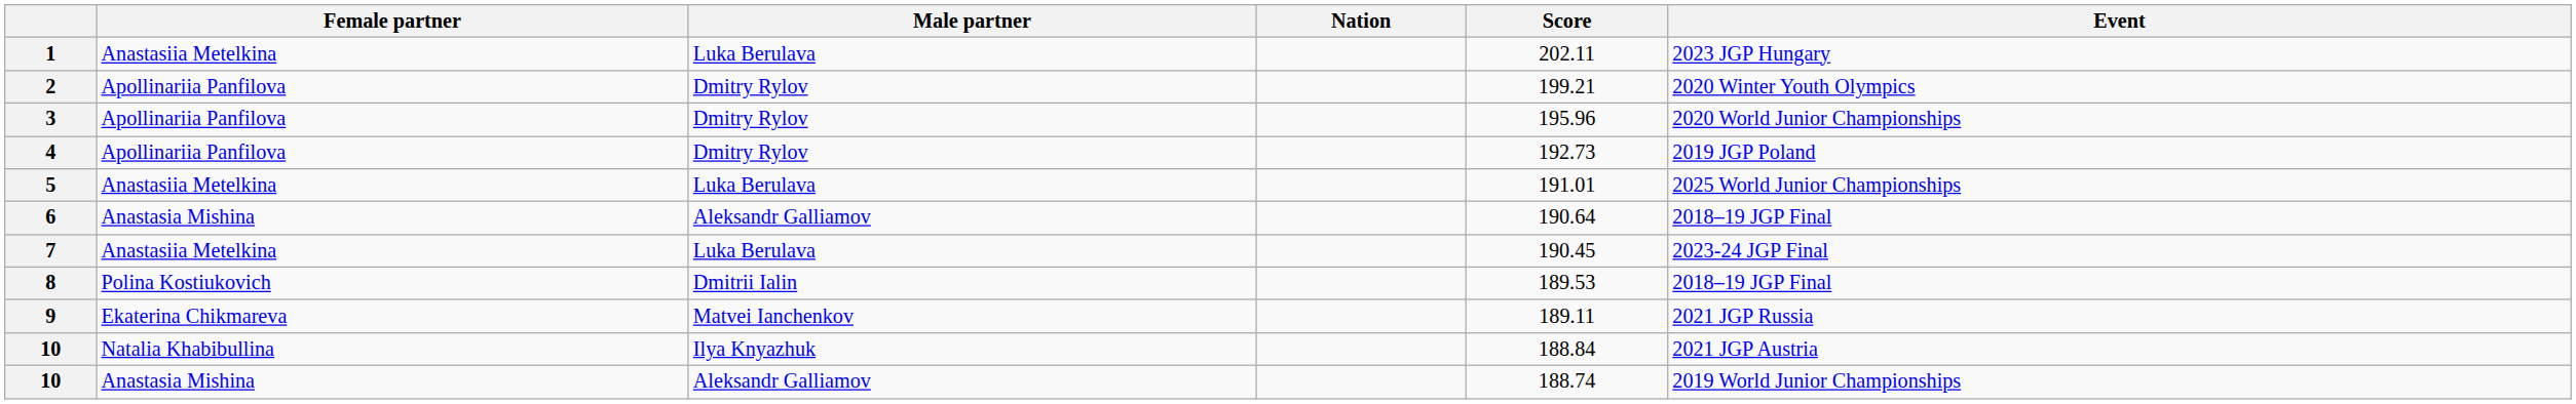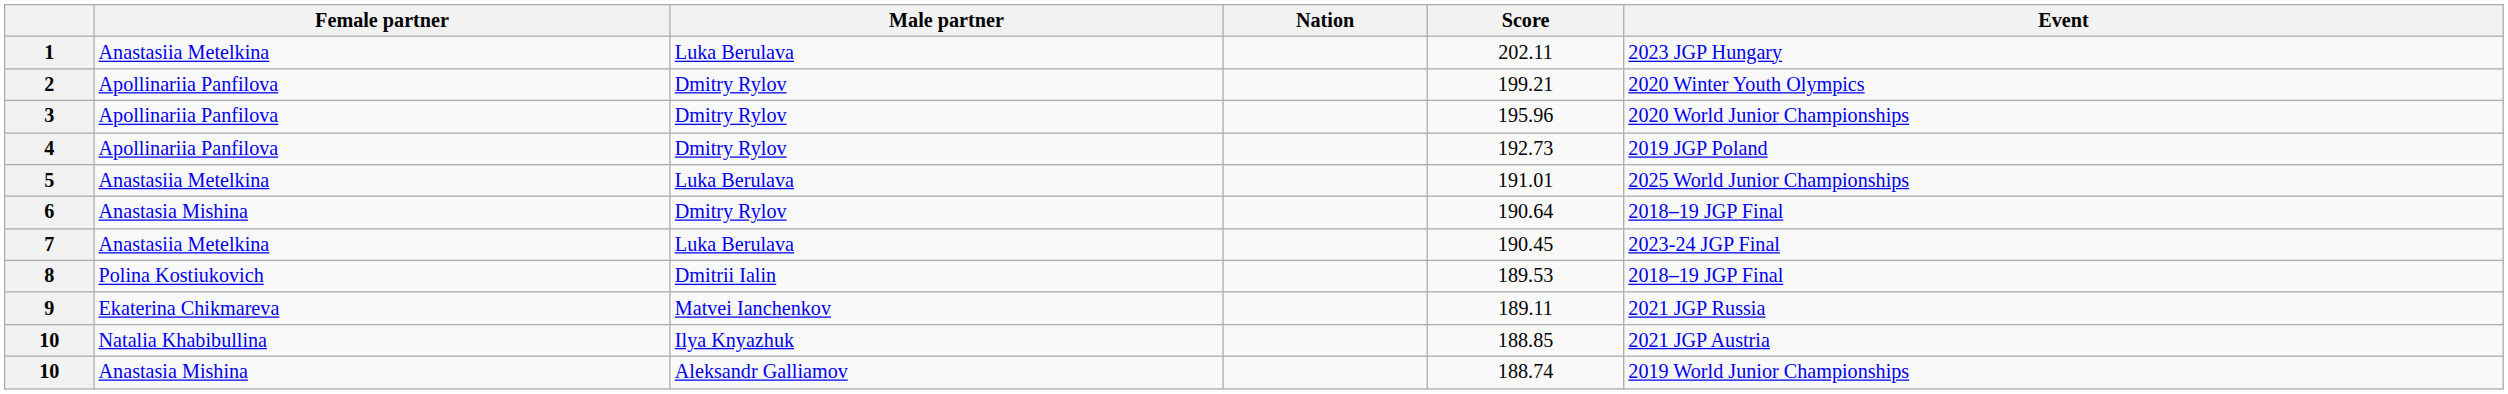6 | Male partner: Aleksandr Galliamov -> Dmitry Rylov
10 / Natalia Khabibullina | Score: 188.84 -> 188.85
